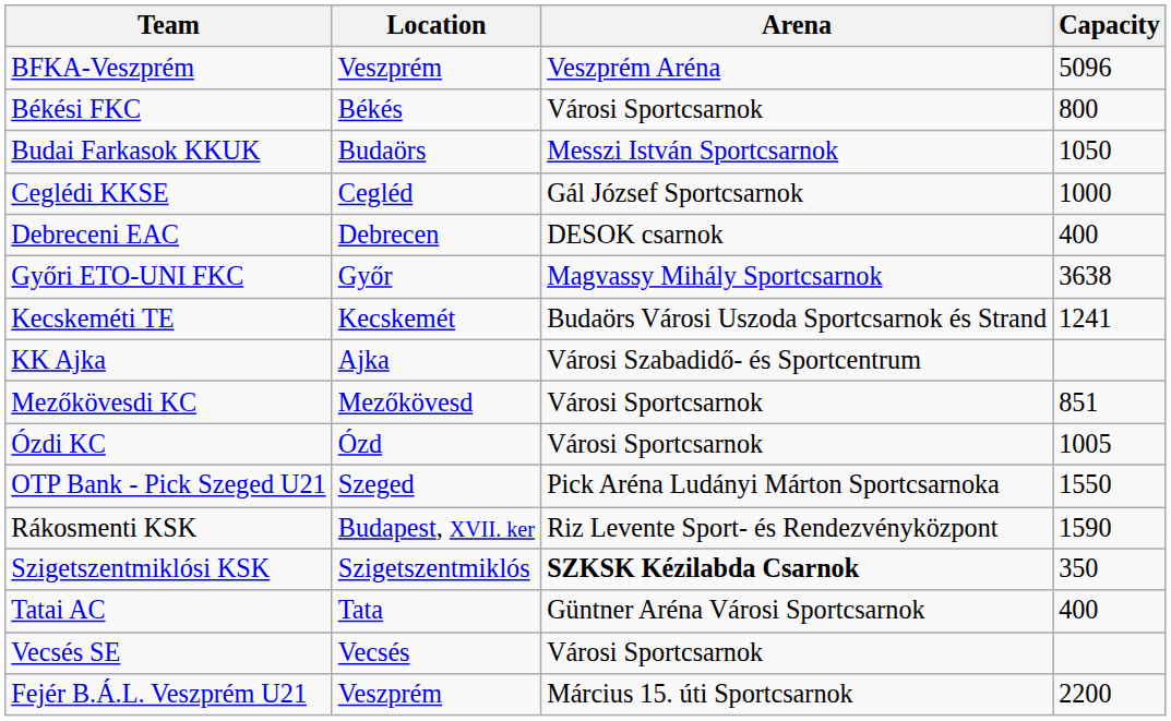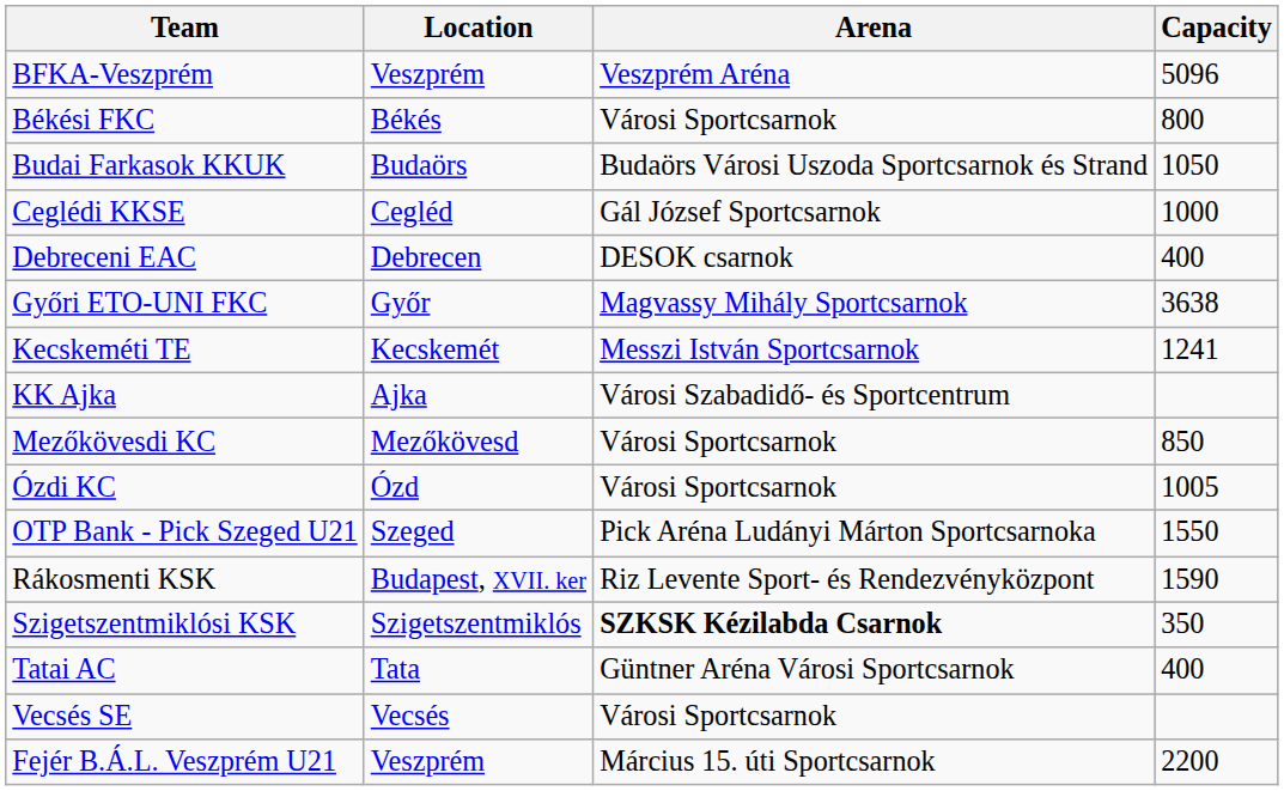Budai Farkasok KKUK | Arena: Messzi István Sportcsarnok -> Budaörs Városi Uszoda Sportcsarnok és Strand
Kecskeméti TE | Arena: Budaörs Városi Uszoda Sportcsarnok és Strand -> Messzi István Sportcsarnok
Mezőkövesdi KC | Capacity: 851 -> 850
